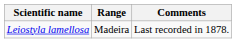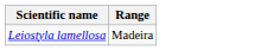- column: Comments | Last recorded in 1878.
